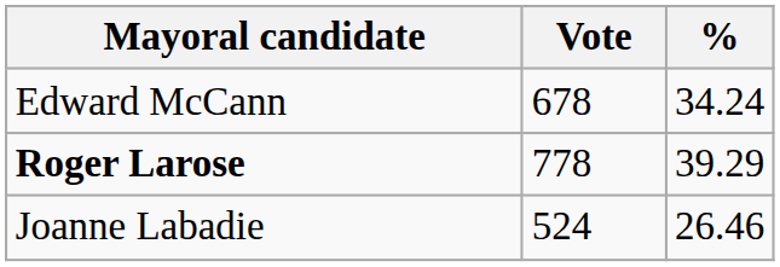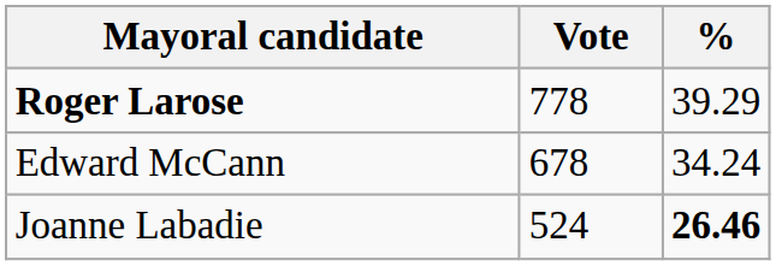rows swapped: Roger Larose <-> Edward McCann
Joanne Labadie | %: normal -> bold
